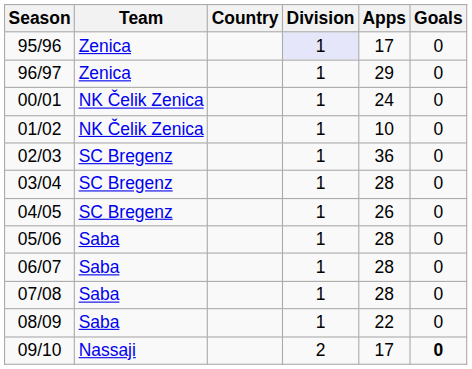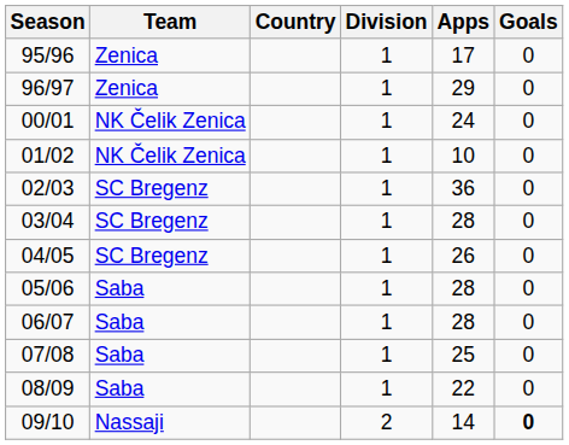95/96 | Division: lavender background -> no background
07/08 | Apps: 28 -> 25
09/10 | Apps: 17 -> 14
